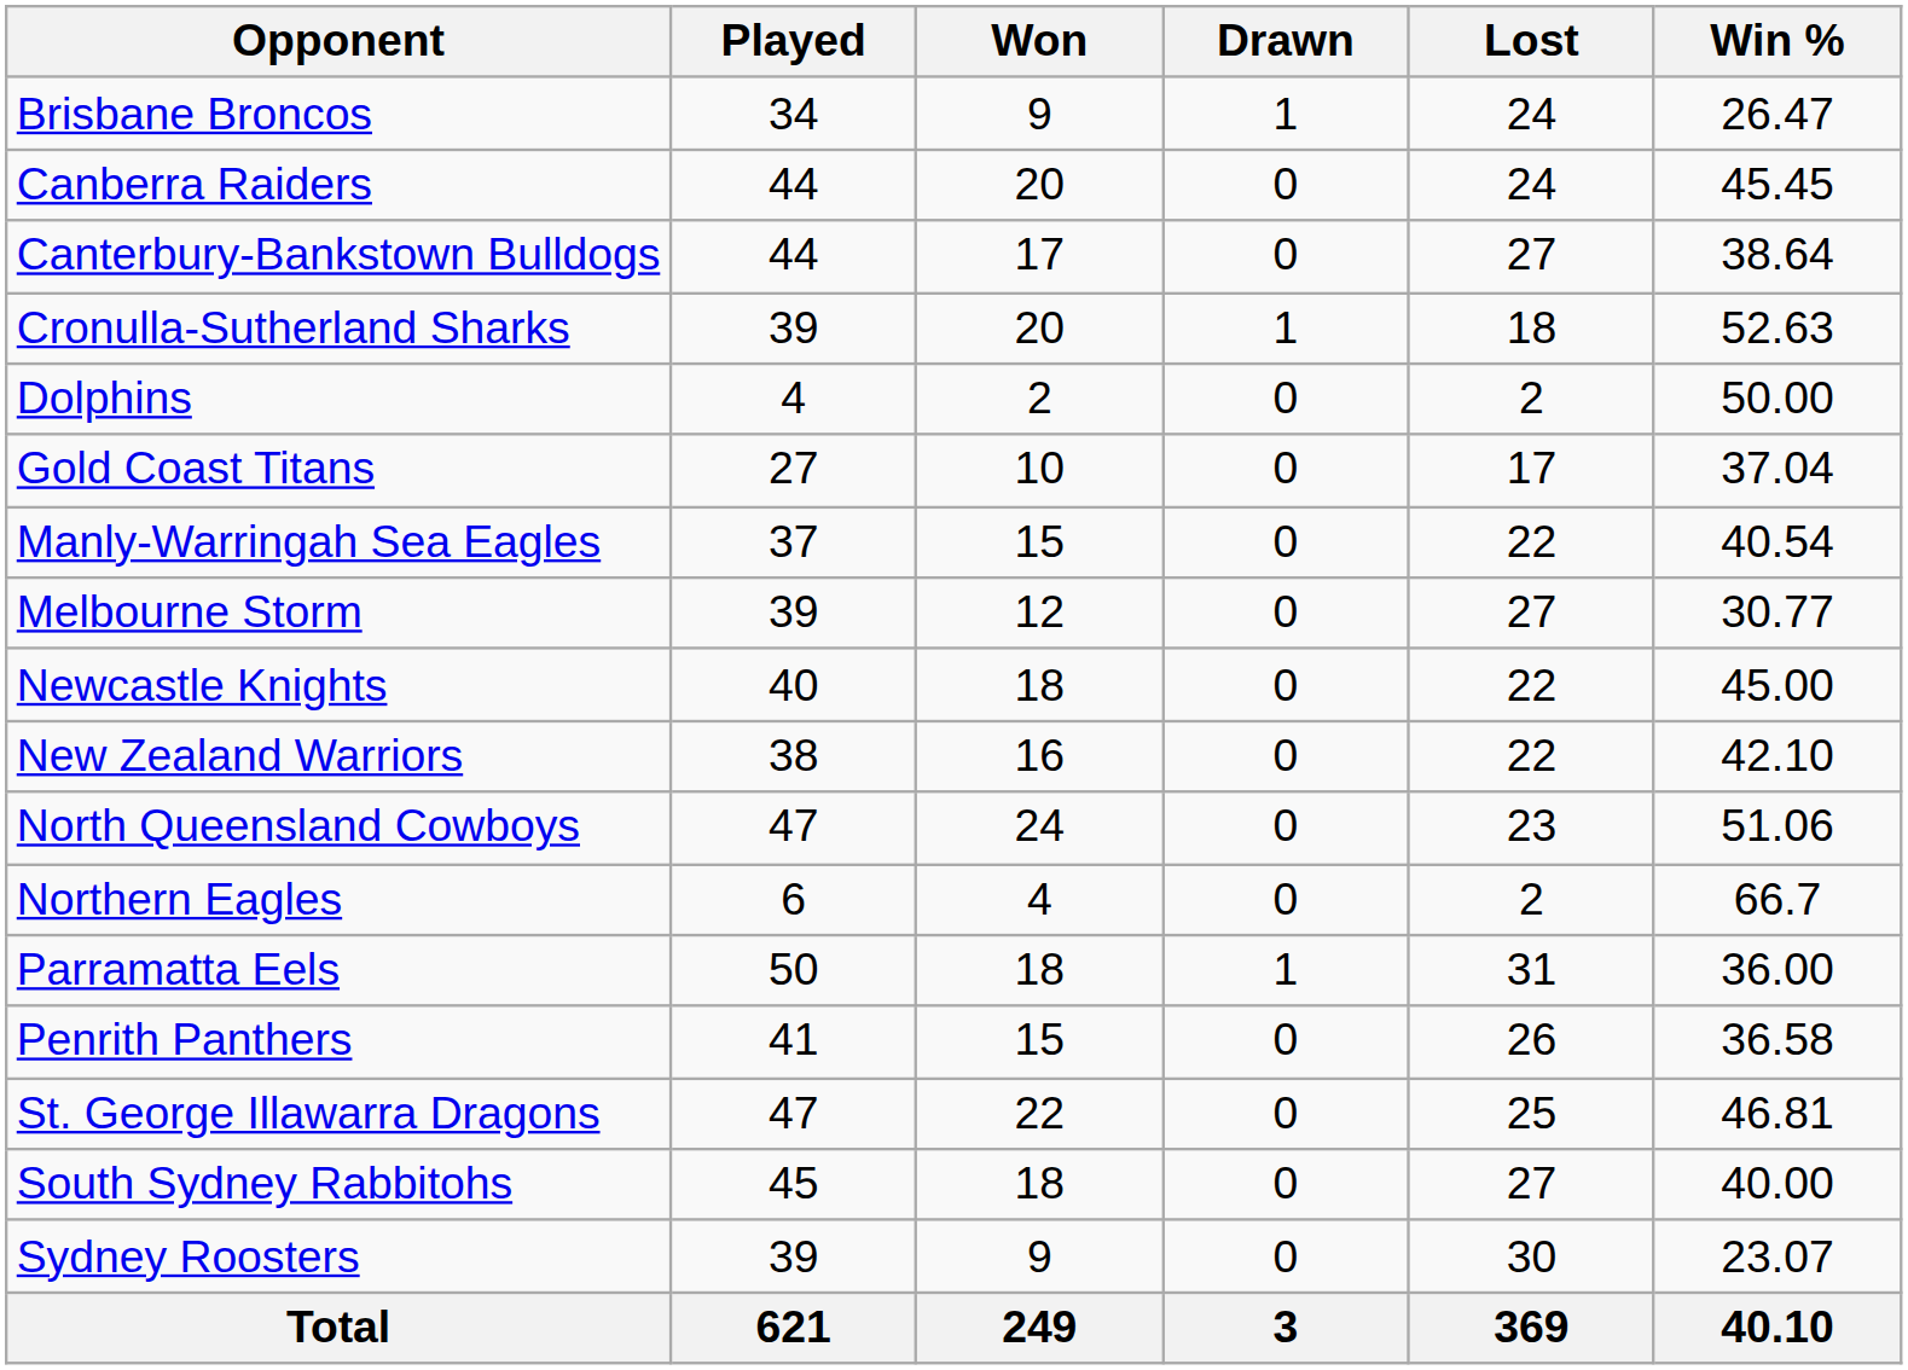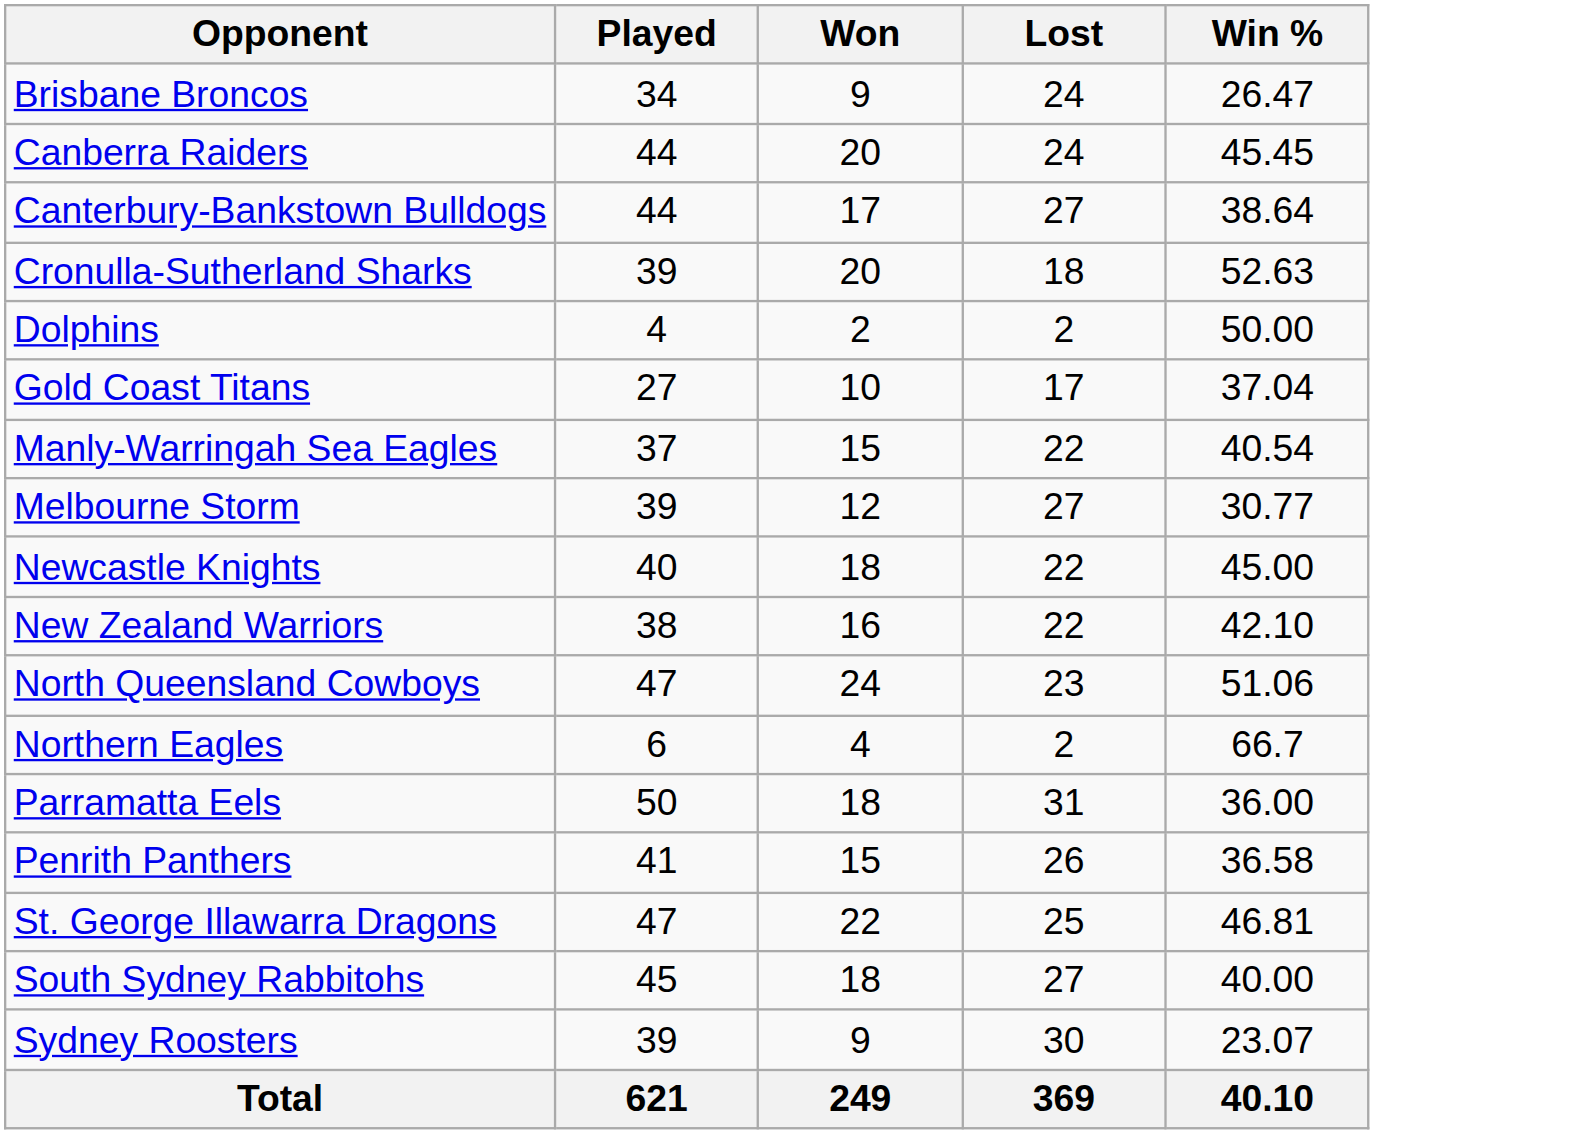- column: Drawn | 1 | 0 | 0 | 1 | 0 | 0 | 0 | 0 | 0 | 0 | 0 | 0 | 1 | 0 | 0 | 0 | 0 | 3
